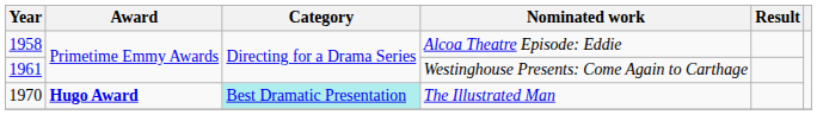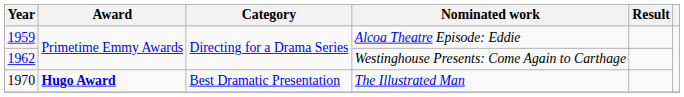Alcoa Theatre Episode: Eddie | Year: 1958 -> 1959
Westinghouse Presents: Come Again to Carthage | Year: 1961 -> 1962
The Illustrated Man | Category: paleturquoise background -> no background
